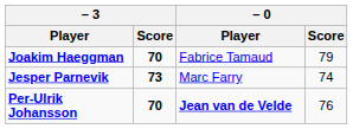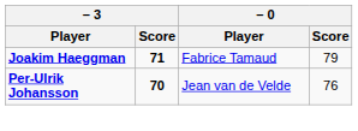Joakim Haeggman | – 3 / Score: 70 -> 71
- row: Jesper Parnevik | 73 | Marc Farry | 74
Per-Ulrik Johansson | – 0 / Player: bold -> normal
